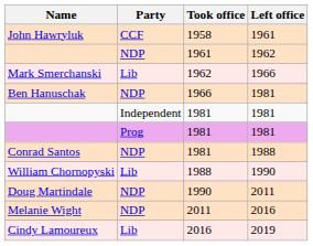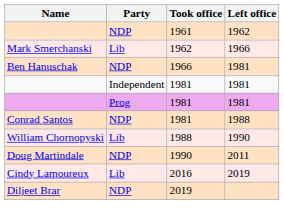- row: John Hawryluk | CCF | 1958 | 1961
- row: Melanie Wight | NDP | 2011 | 2016
+ row: Diljeet Brar | NDP | 2019
